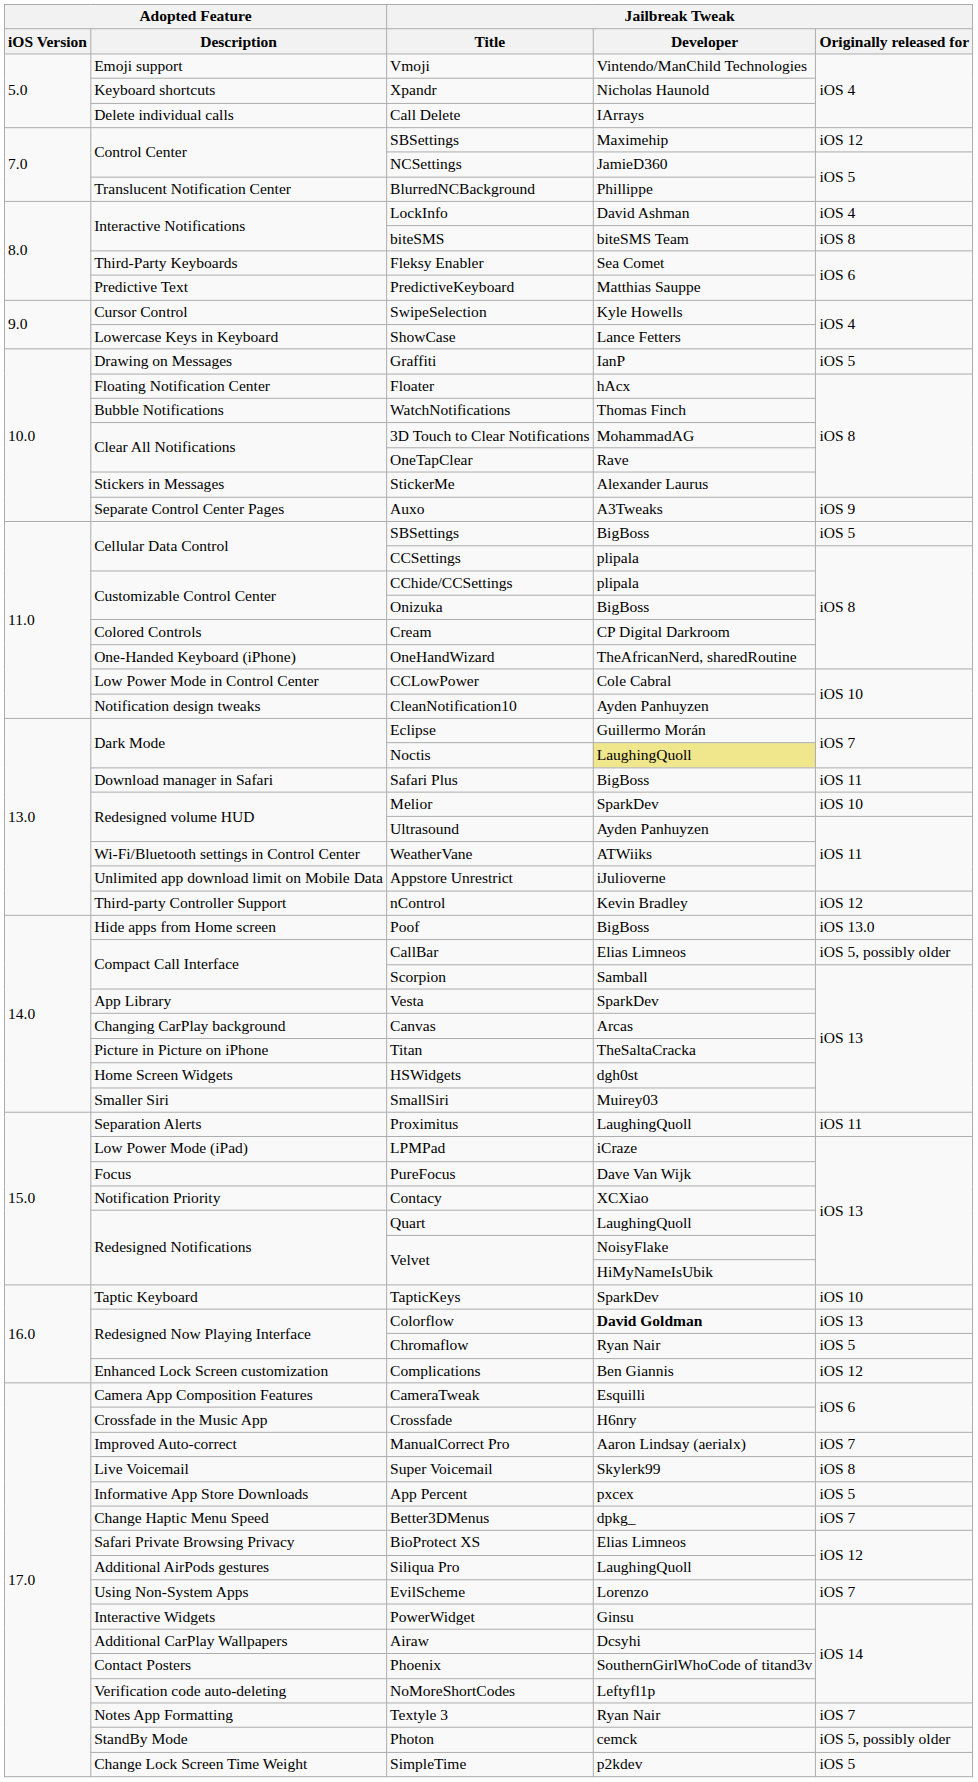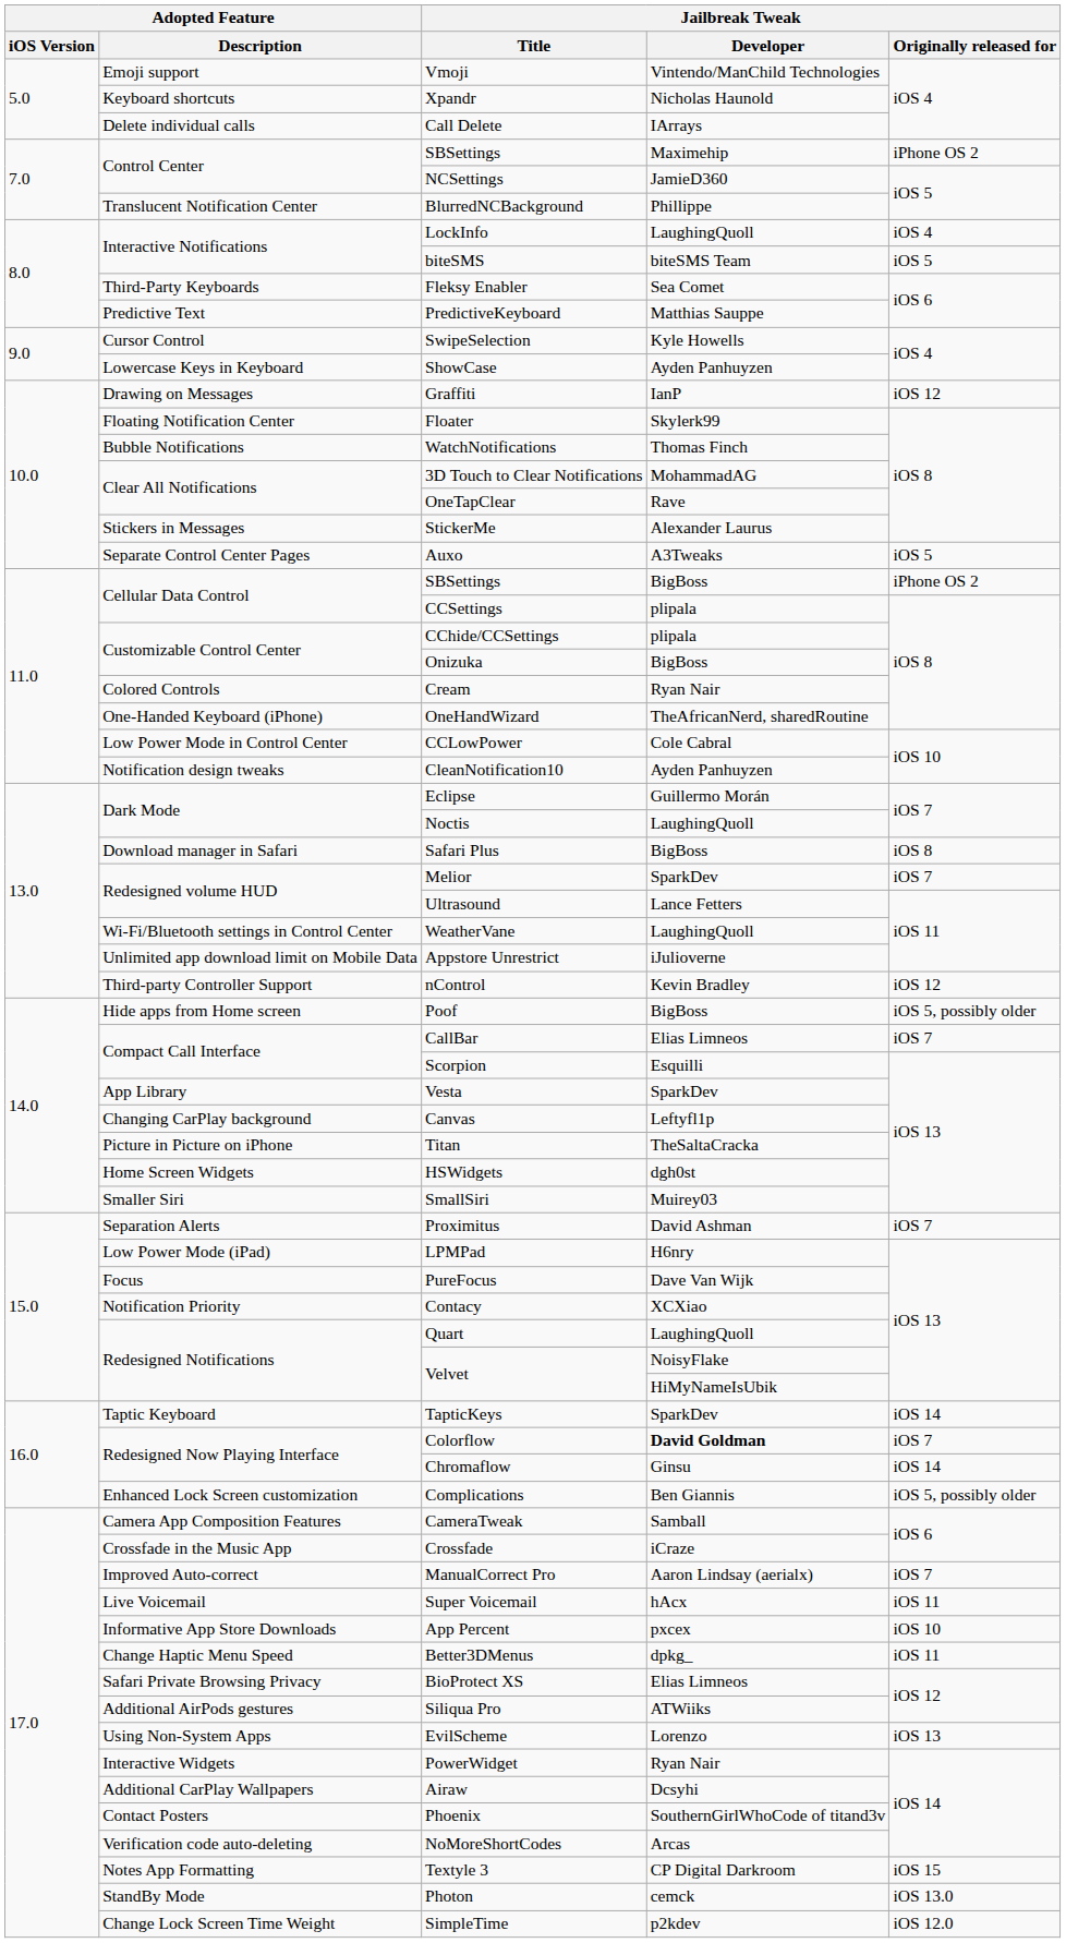Control Center / SBSettings | Jailbreak Tweak / Originally released for: iOS 12 -> iPhone OS 2
LockInfo | Jailbreak Tweak / Developer: David Ashman -> LaughingQuoll
biteSMS | Jailbreak Tweak / Originally released for: iOS 8 -> iOS 5
ShowCase | Jailbreak Tweak / Developer: Lance Fetters -> Ayden Panhuyzen
Graffiti | Jailbreak Tweak / Originally released for: iOS 5 -> iOS 12
Floater | Jailbreak Tweak / Developer: hAcx -> Skylerk99
Auxo | Jailbreak Tweak / Originally released for: iOS 9 -> iOS 5
Cellular Data Control / SBSettings | Jailbreak Tweak / Originally released for: iOS 5 -> iPhone OS 2
Cream | Jailbreak Tweak / Developer: CP Digital Darkroom -> Ryan Nair
Noctis | Jailbreak Tweak / Developer: khaki background -> no background
Safari Plus | Jailbreak Tweak / Originally released for: iOS 11 -> iOS 8
Melior | Jailbreak Tweak / Originally released for: iOS 10 -> iOS 7
Ultrasound | Jailbreak Tweak / Developer: Ayden Panhuyzen -> Lance Fetters
WeatherVane | Jailbreak Tweak / Developer: ATWiiks -> LaughingQuoll
Poof | Jailbreak Tweak / Originally released for: iOS 13.0 -> iOS 5, possibly older
CallBar | Jailbreak Tweak / Originally released for: iOS 5, possibly older -> iOS 7
Scorpion | Jailbreak Tweak / Developer: Samball -> Esquilli
Canvas | Jailbreak Tweak / Developer: Arcas -> Leftyfl1p
Proximitus | Jailbreak Tweak / Developer: LaughingQuoll -> David Ashman
Proximitus | Jailbreak Tweak / Originally released for: iOS 11 -> iOS 7
LPMPad | Jailbreak Tweak / Developer: iCraze -> H6nry
TapticKeys | Jailbreak Tweak / Originally released for: iOS 10 -> iOS 14
Colorflow | Jailbreak Tweak / Originally released for: iOS 13 -> iOS 7
Chromaflow | Jailbreak Tweak / Developer: Ryan Nair -> Ginsu
Chromaflow | Jailbreak Tweak / Originally released for: iOS 5 -> iOS 14
Complications | Jailbreak Tweak / Originally released for: iOS 12 -> iOS 5, possibly older
CameraTweak | Jailbreak Tweak / Developer: Esquilli -> Samball
Crossfade | Jailbreak Tweak / Developer: H6nry -> iCraze
Super Voicemail | Jailbreak Tweak / Developer: Skylerk99 -> hAcx
Super Voicemail | Jailbreak Tweak / Originally released for: iOS 8 -> iOS 11
App Percent | Jailbreak Tweak / Originally released for: iOS 5 -> iOS 10
Better3DMenus | Jailbreak Tweak / Originally released for: iOS 7 -> iOS 11
Siliqua Pro | Jailbreak Tweak / Developer: LaughingQuoll -> ATWiiks
EvilScheme | Jailbreak Tweak / Originally released for: iOS 7 -> iOS 13
PowerWidget | Jailbreak Tweak / Developer: Ginsu -> Ryan Nair
NoMoreShortCodes | Jailbreak Tweak / Developer: Leftyfl1p -> Arcas
Textyle 3 | Jailbreak Tweak / Developer: Ryan Nair -> CP Digital Darkroom
Textyle 3 | Jailbreak Tweak / Originally released for: iOS 7 -> iOS 15
Photon | Jailbreak Tweak / Originally released for: iOS 5, possibly older -> iOS 13.0
SimpleTime | Jailbreak Tweak / Originally released for: iOS 5 -> iOS 12.0
